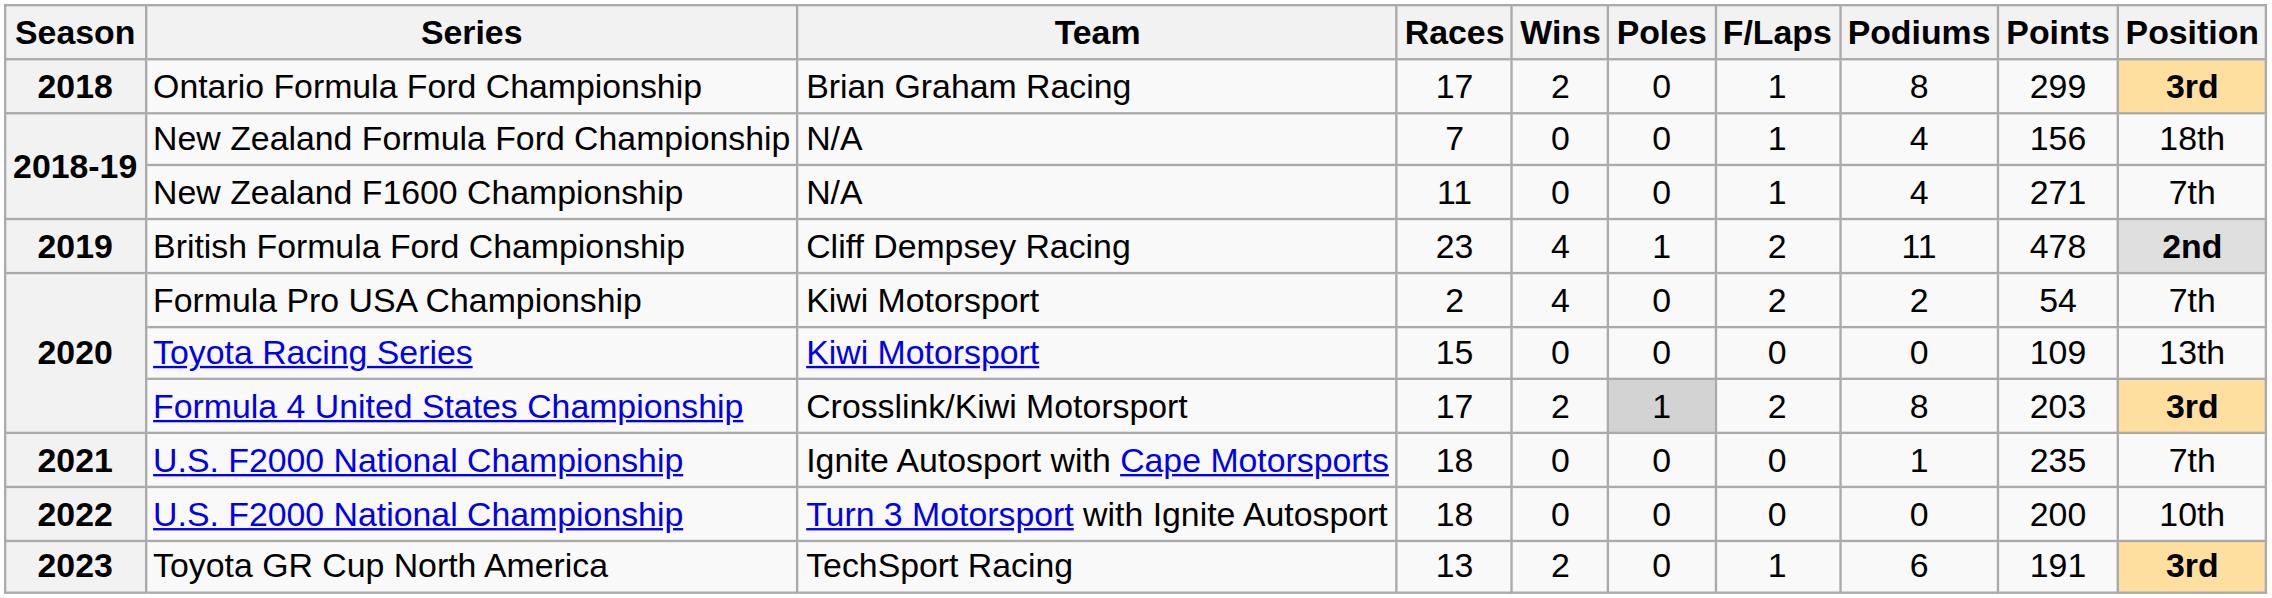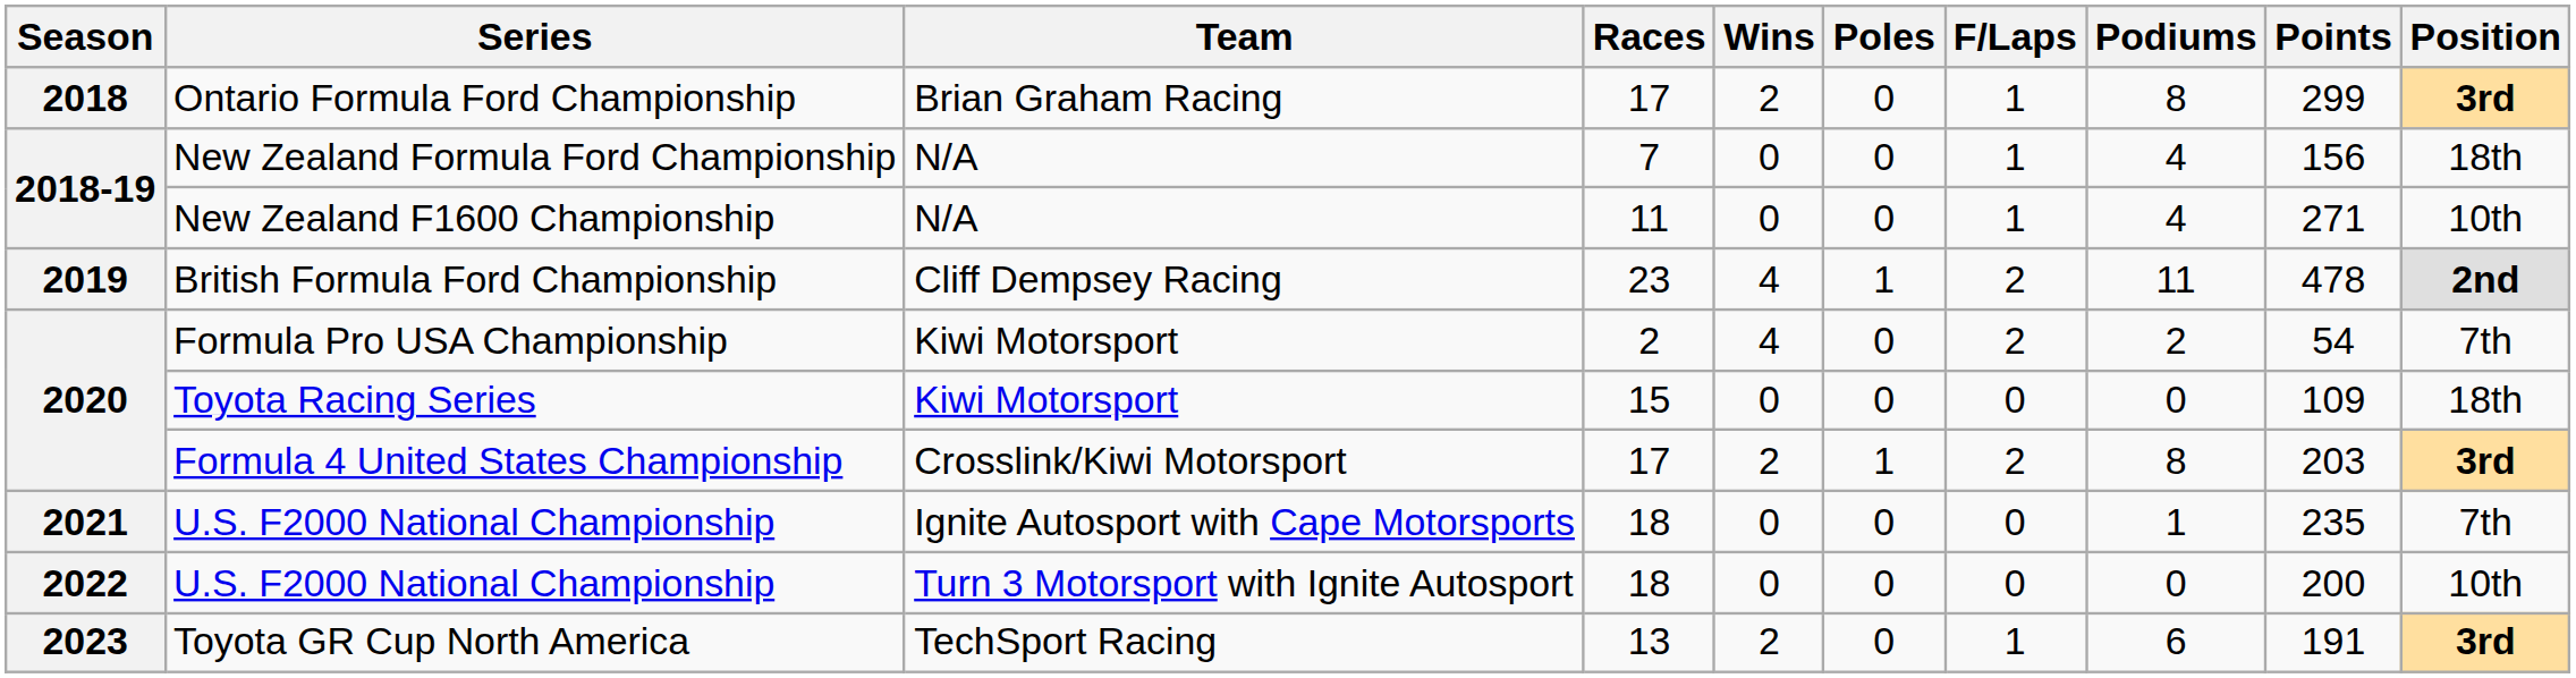New Zealand F1600 Championship | Position: 7th -> 10th
Toyota Racing Series | Position: 13th -> 18th
Formula 4 United States Championship | Poles: lightgrey background -> no background
